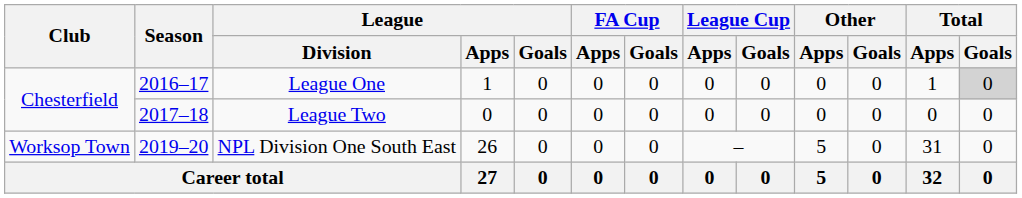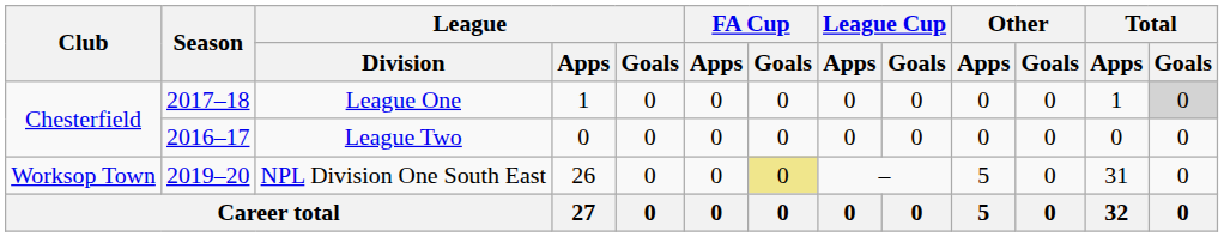League One | Season: 2016–17 -> 2017–18
League Two | Season: 2017–18 -> 2016–17
NPL Division One South East | FA Cup / Goals: no background -> khaki background
